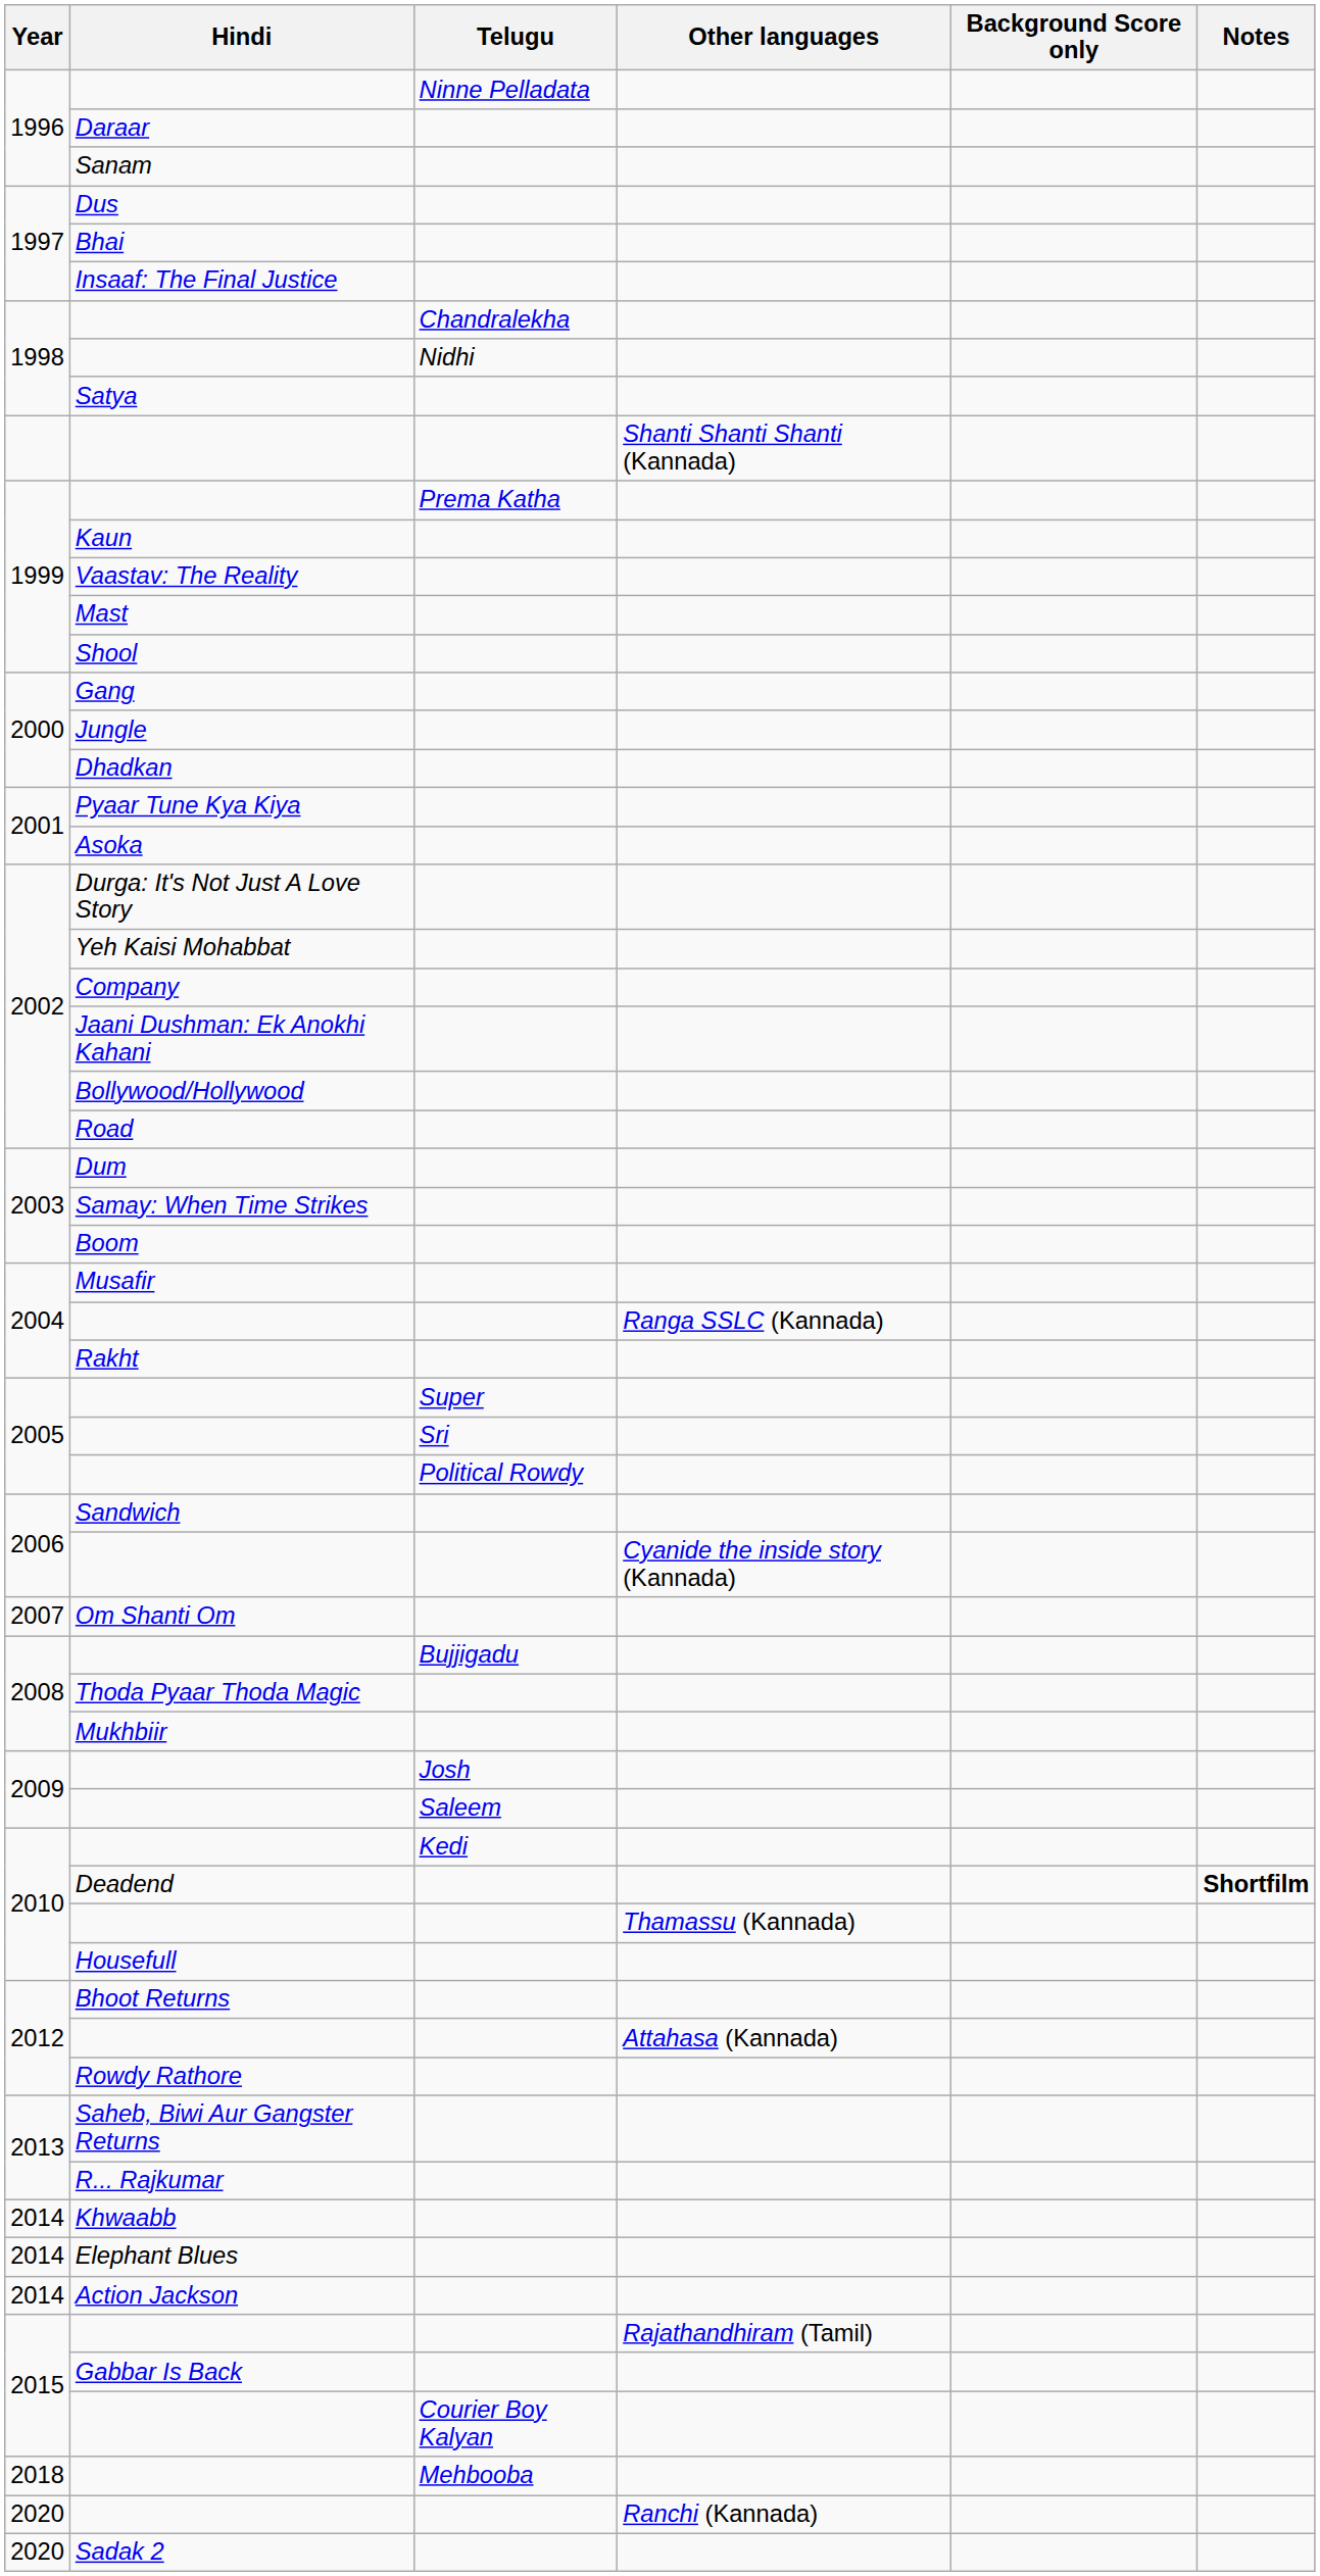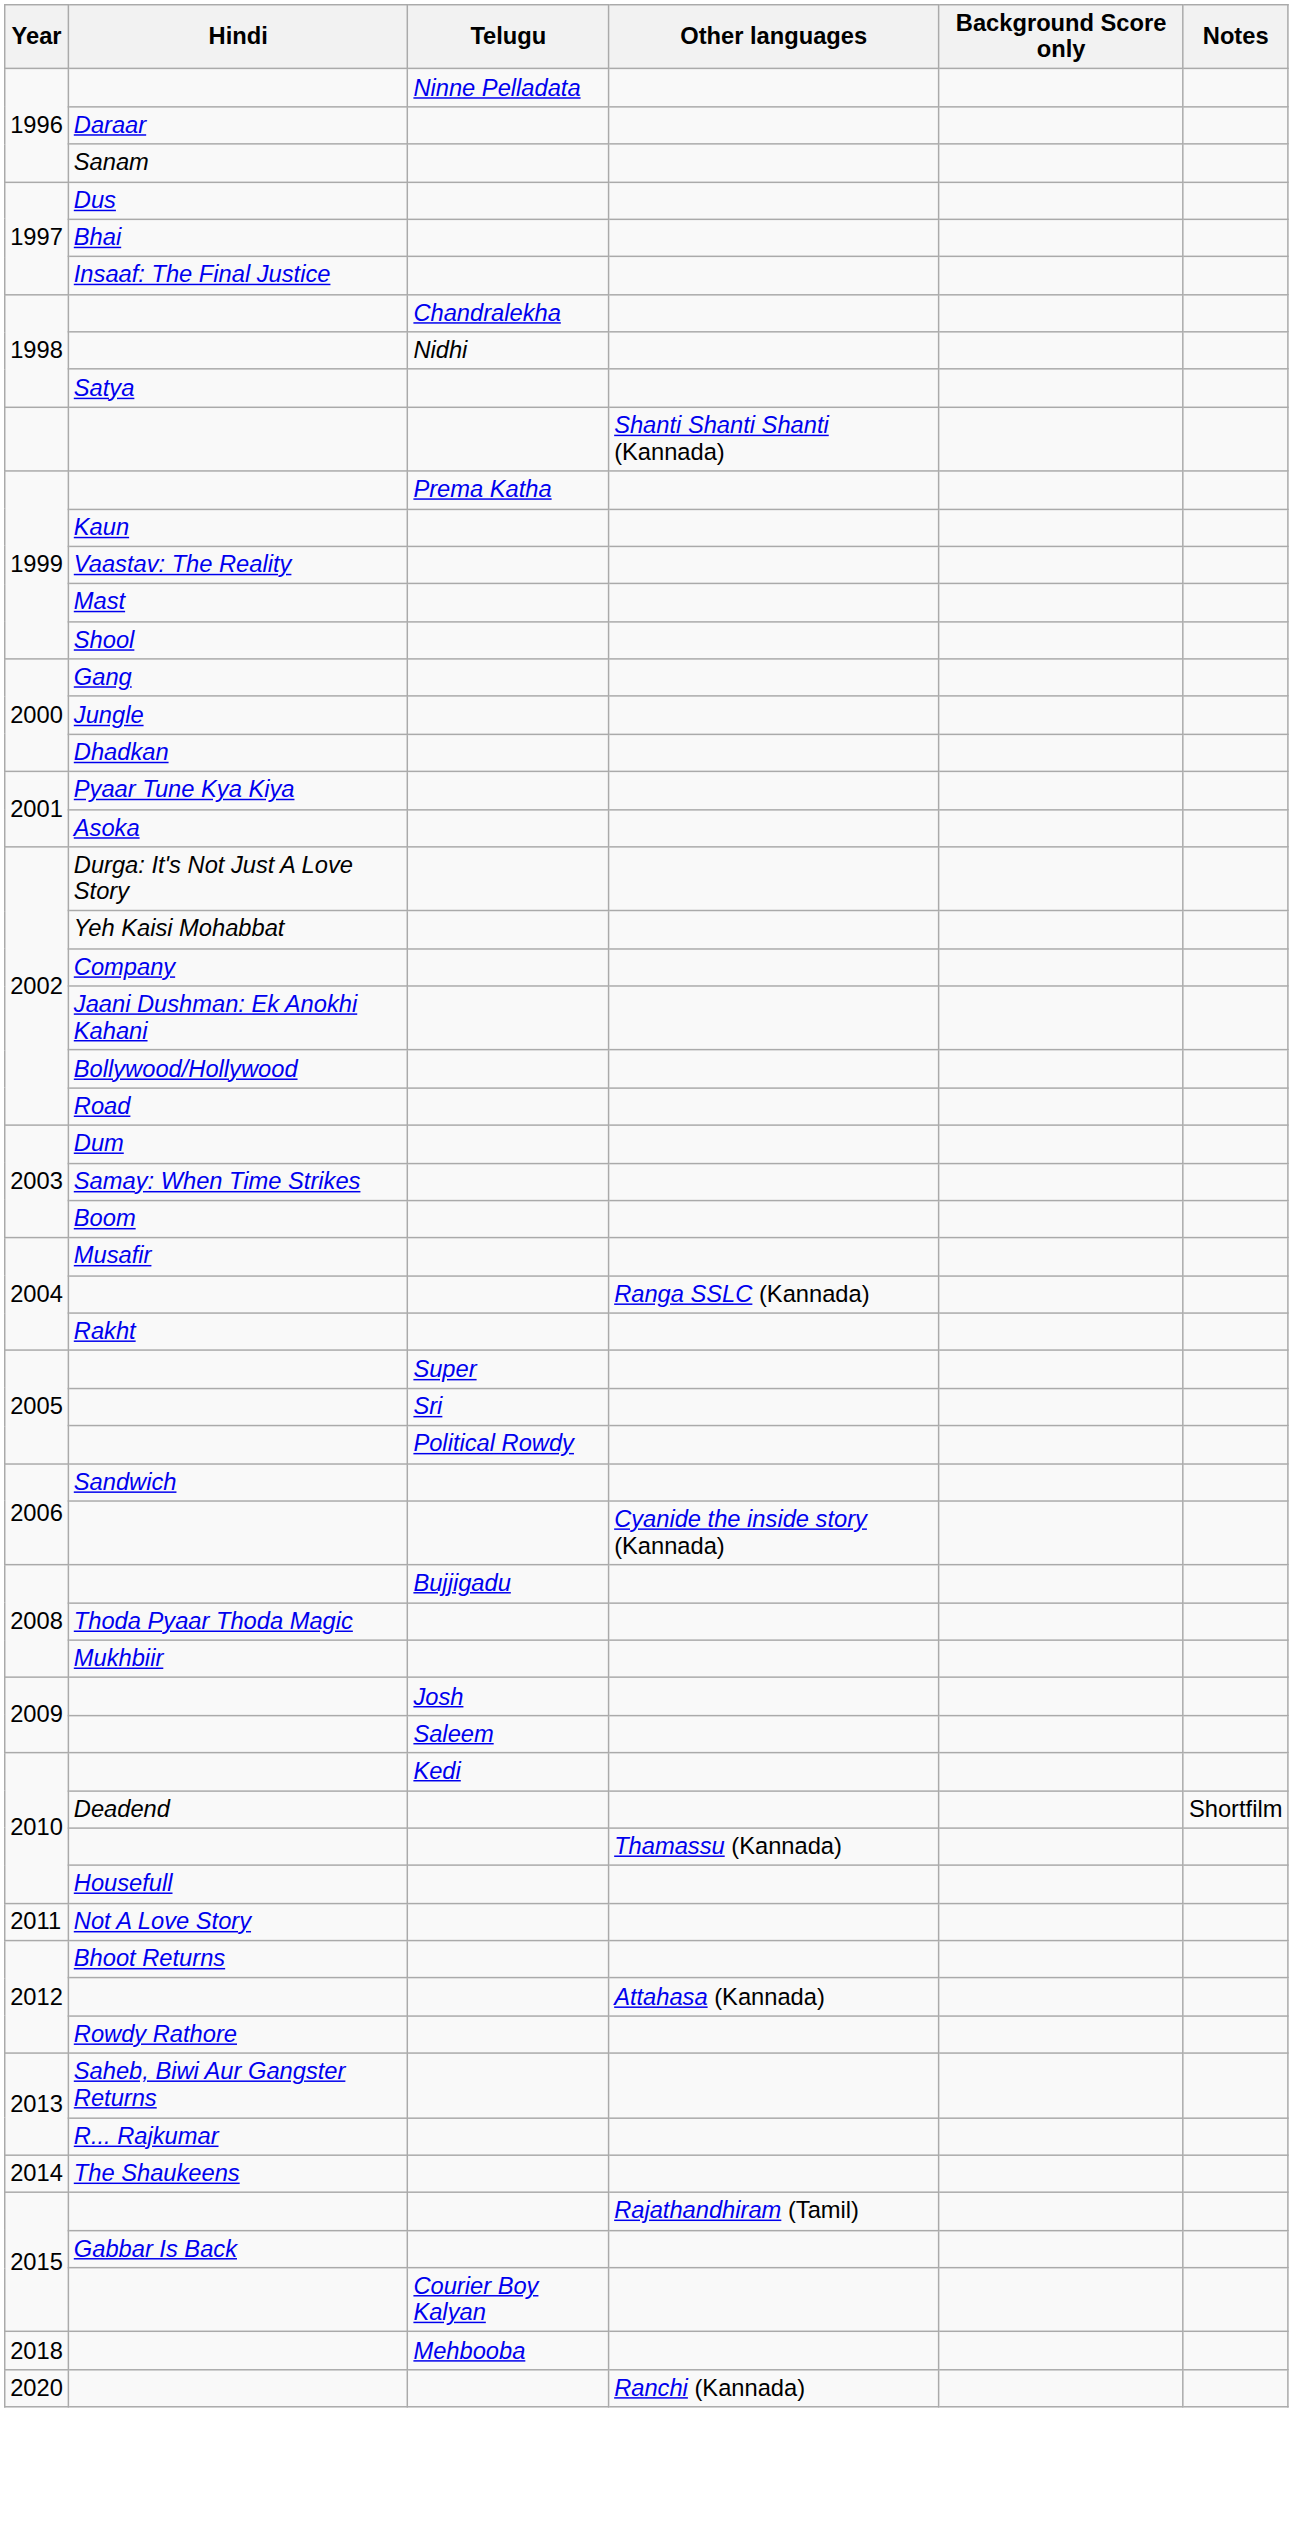- row: 2007 | Om Shanti Om
Deadend | Notes: bold -> normal
+ row: 2011 | Not A Love Story
- row: 2014 | Khwaabb
- row: 2014 | Elephant Blues
+ row: 2014 | The Shaukeens
- row: 2014 | Action Jackson
- row: 2020 | Sadak 2
